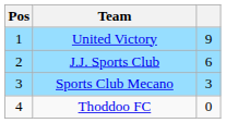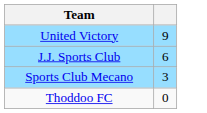- column: Pos | 1 | 2 | 3 | 4
